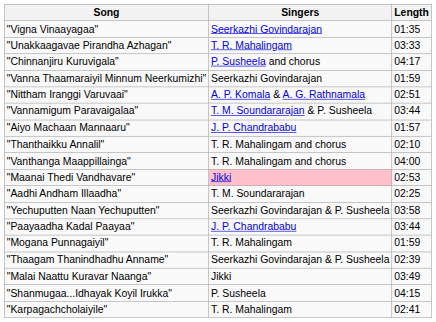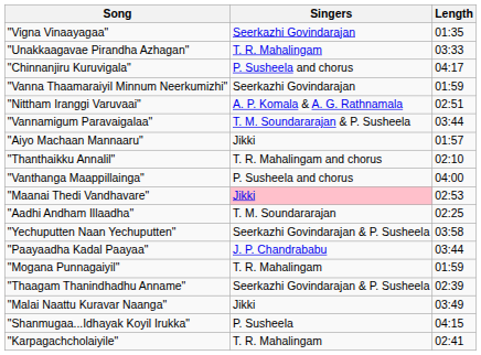"Aiyo Machaan Mannaaru" | Singers: J. P. Chandrababu -> Jikki
"Vanthanga Maappillainga" | Singers: T. R. Mahalingam and chorus -> P. Susheela and chorus
